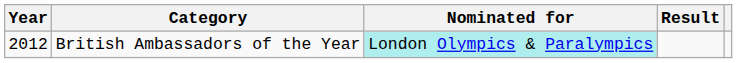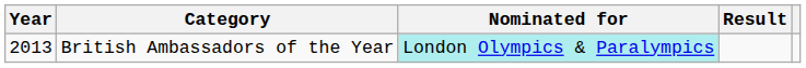British Ambassadors of the Year | Year: 2012 -> 2013
